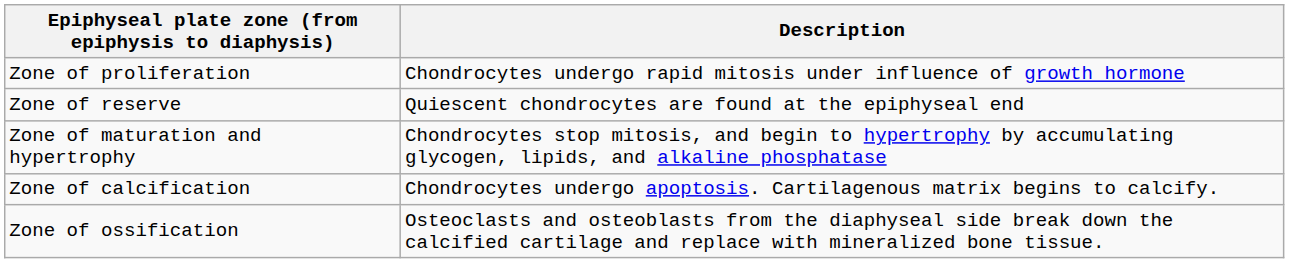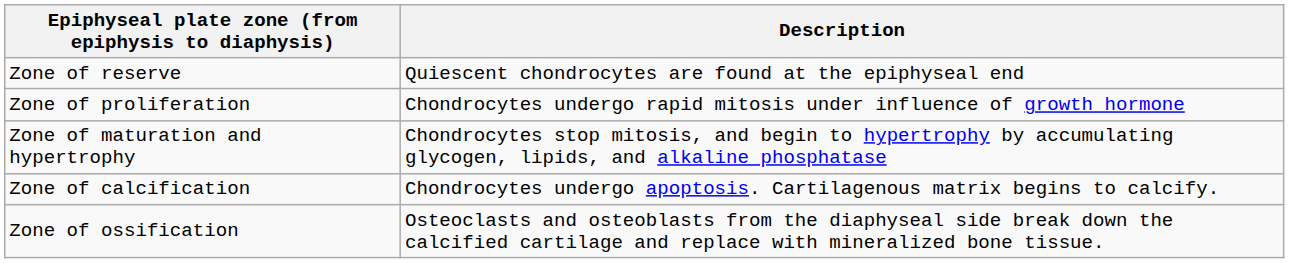rows swapped: Zone of reserve <-> Zone of proliferation
